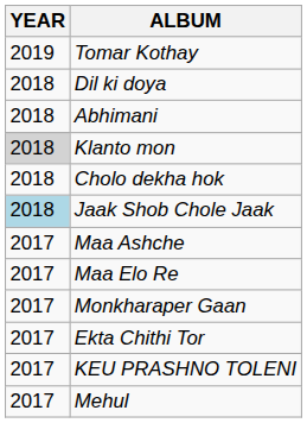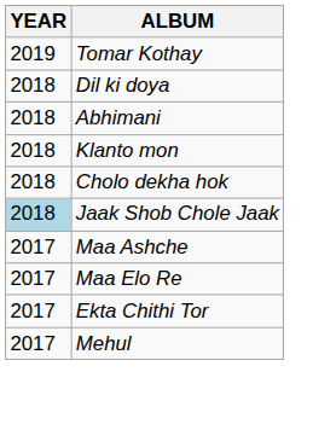Klanto mon | YEAR: lightgrey background -> no background
- row: 2017 | Monkharaper Gaan
- row: 2017 | KEU PRASHNO TOLENI
